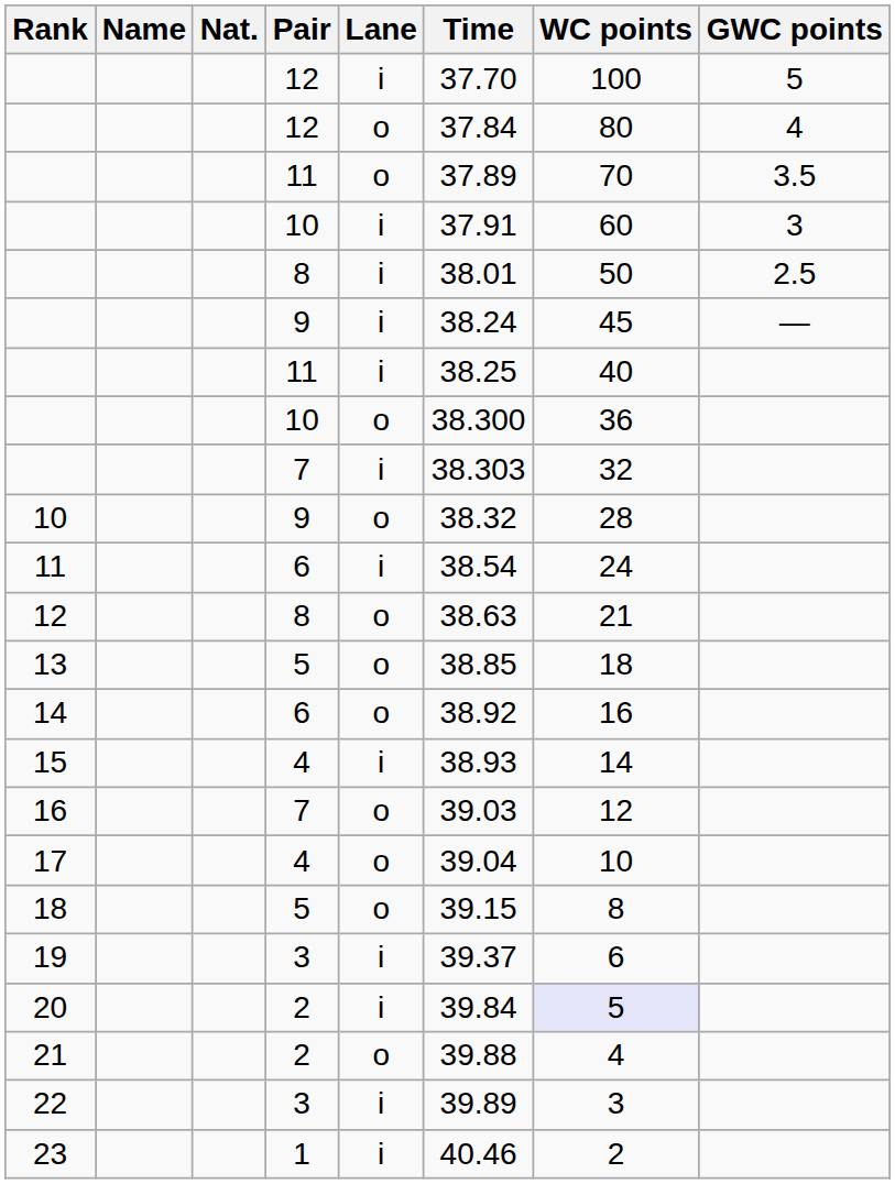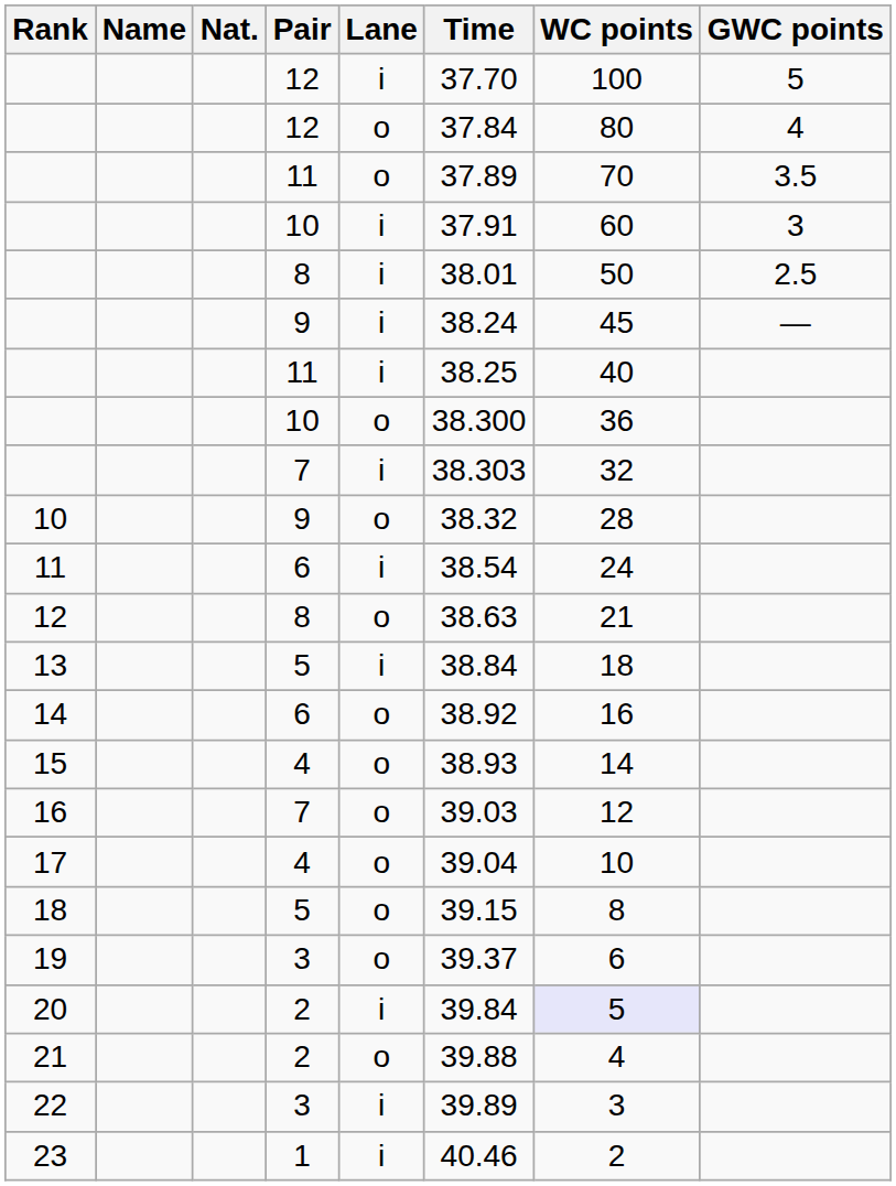13 | Lane: o -> i
13 | Time: 38.85 -> 38.84
15 | Lane: i -> o
19 | Lane: i -> o
